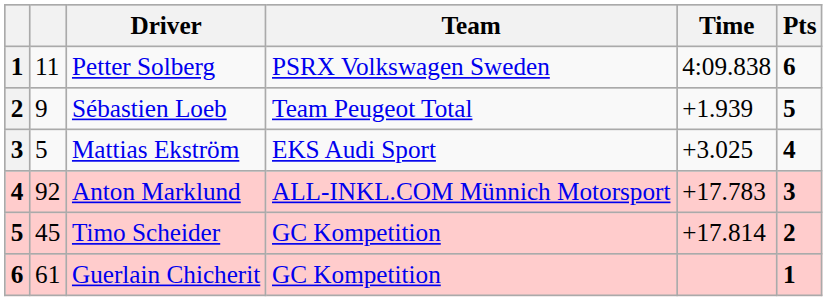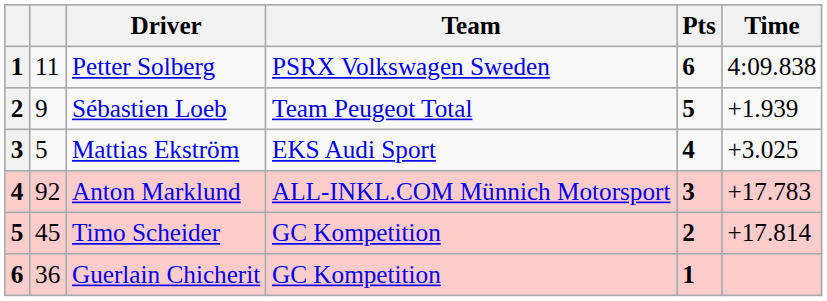columns swapped: Time <-> Pts
Guerlain Chicherit | column 2: 61 -> 36
